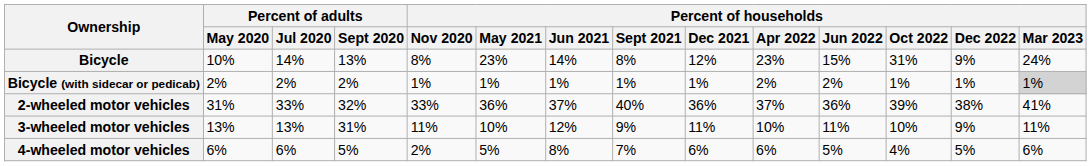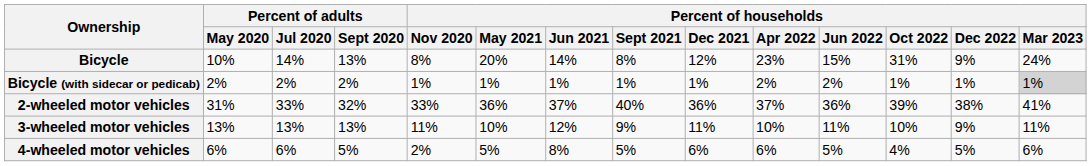Bicycle | Percent of households / May 2021: 23% -> 20%
3-wheeled motor vehicles | Percent of adults / Sept 2020: 31% -> 13%
4-wheeled motor vehicles | Percent of households / Sept 2021: 7% -> 5%
